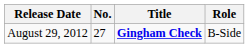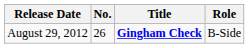August 29, 2012 | No.: 27 -> 26
